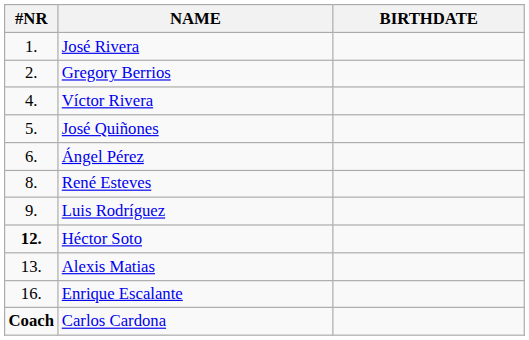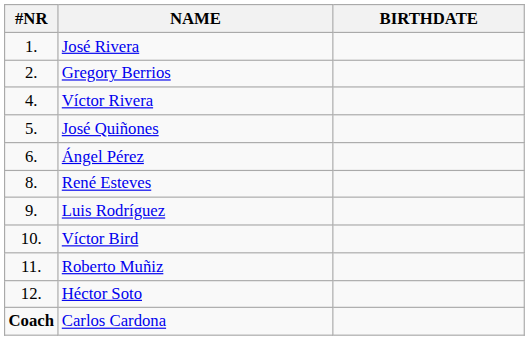+ row: 10. | Víctor Bird
+ row: 11. | Roberto Muñiz
Héctor Soto | #NR: bold -> normal
- row: 13. | Alexis Matias
- row: 16. | Enrique Escalante
